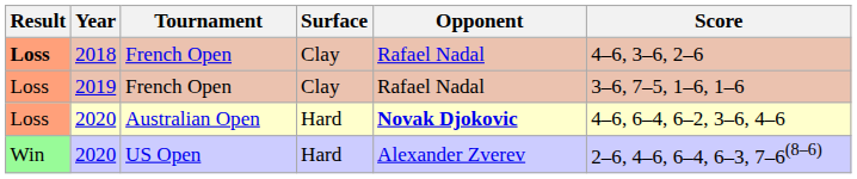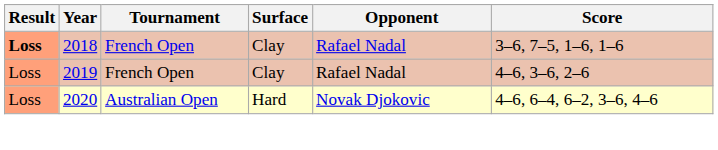2018 | Score: 4–6, 3–6, 2–6 -> 3–6, 7–5, 1–6, 1–6
2019 | Score: 3–6, 7–5, 1–6, 1–6 -> 4–6, 3–6, 2–6
2020 / Australian Open | Opponent: bold -> normal
- row: Win | 2020 | US Open | Hard | Alexander Zverev | 2–6, 4–6, 6–4, 6–3, 7–6(8–6)
